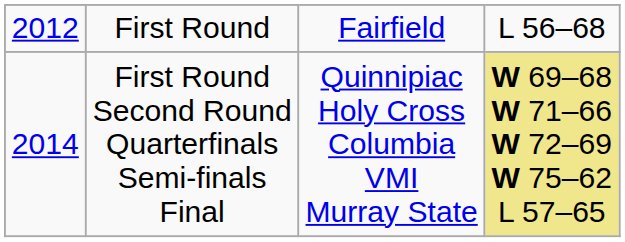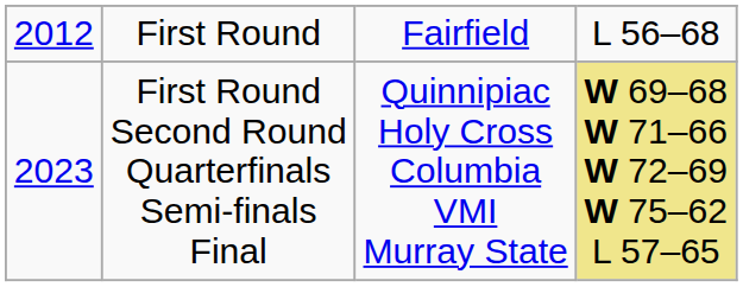First Round Second Round Quarterfinals Semi-finals Final | column 1: 2014 -> 2023
